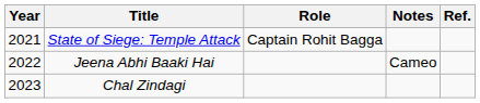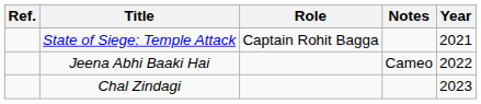columns swapped: Year <-> Ref.
